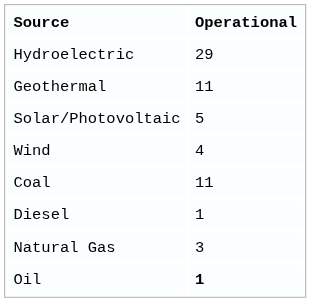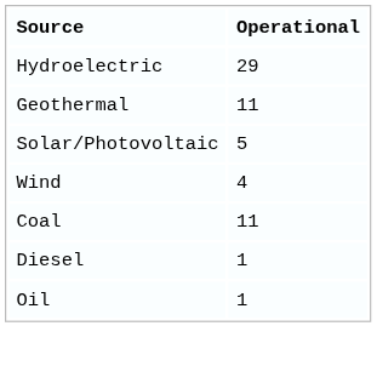- row: Natural Gas | 3
Oil | Operational: bold -> normal
